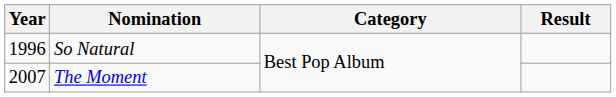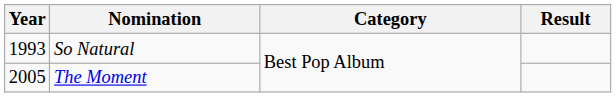So Natural | Year: 1996 -> 1993
The Moment | Year: 2007 -> 2005
